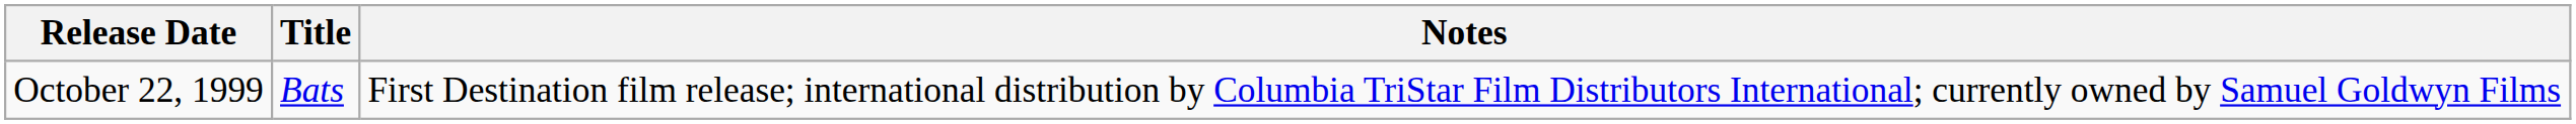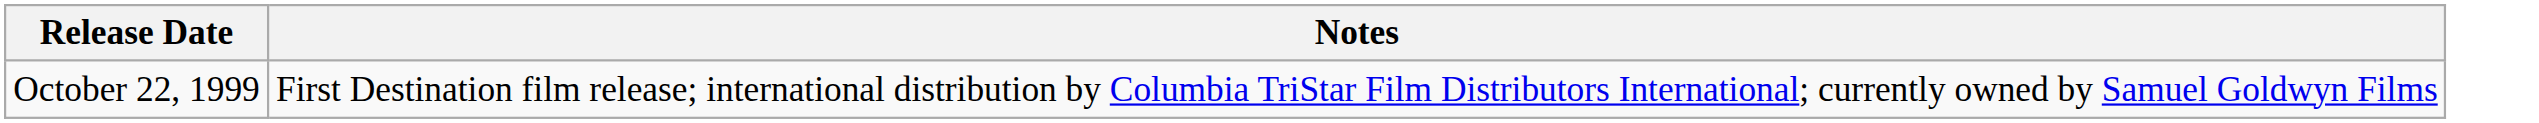- column: Title | Bats
